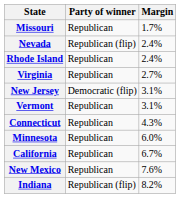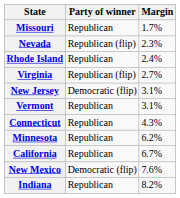Nevada | Margin: 2.4% -> 2.3%
Virginia | Party of winner: Republican -> Republican (flip)
Minnesota | Margin: 6.0% -> 6.2%
New Mexico | Party of winner: Republican -> Democratic (flip)
Indiana | Party of winner: Republican (flip) -> Republican
